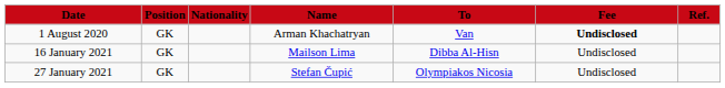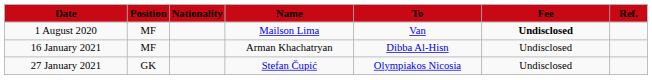1 August 2020 | Position: GK -> MF
1 August 2020 | Name: Arman Khachatryan -> Mailson Lima
16 January 2021 | Position: GK -> MF
16 January 2021 | Name: Mailson Lima -> Arman Khachatryan
